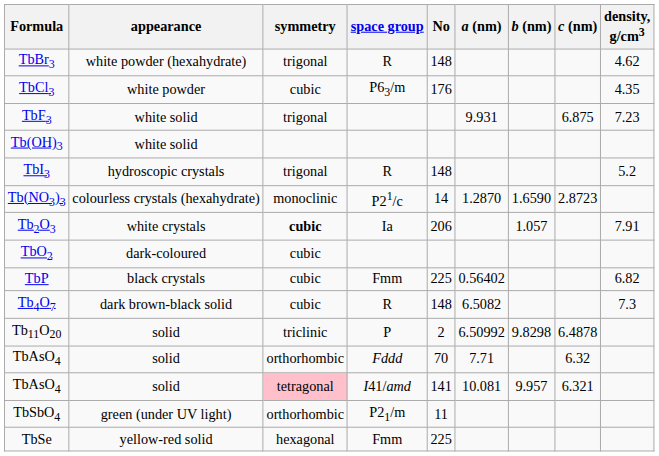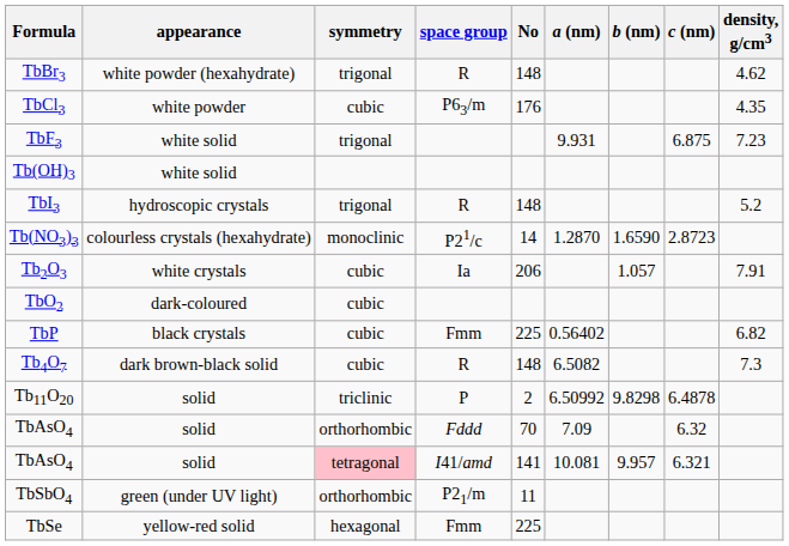Tb2O3 | symmetry: bold -> normal
TbAsO4 / Fddd | a (nm): 7.71 -> 7.09
